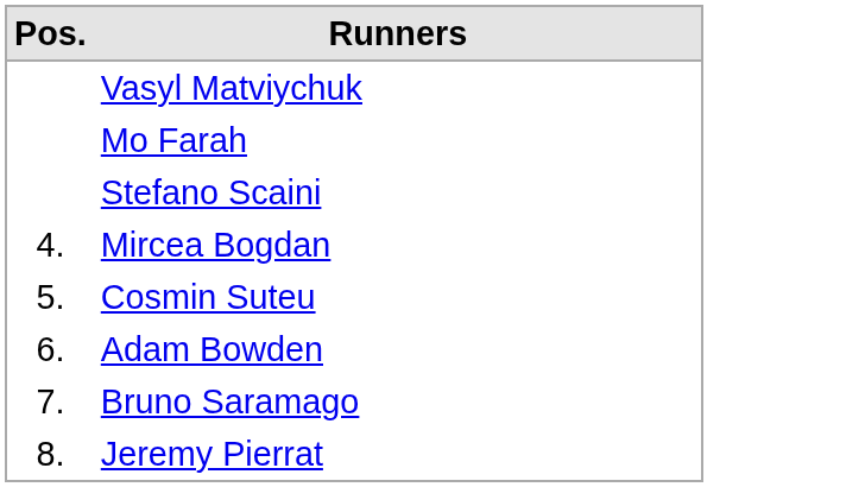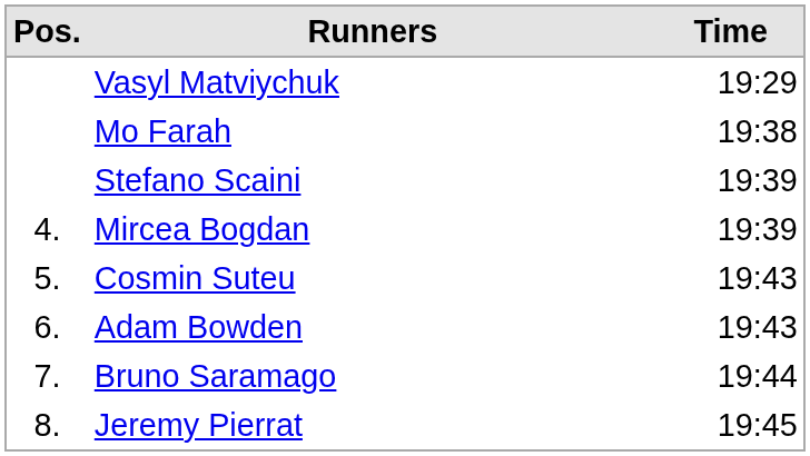+ column: Time | 19:29 | 19:38 | 19:39 | 19:39 | 19:43 | 19:43 | 19:44 | 19:45
